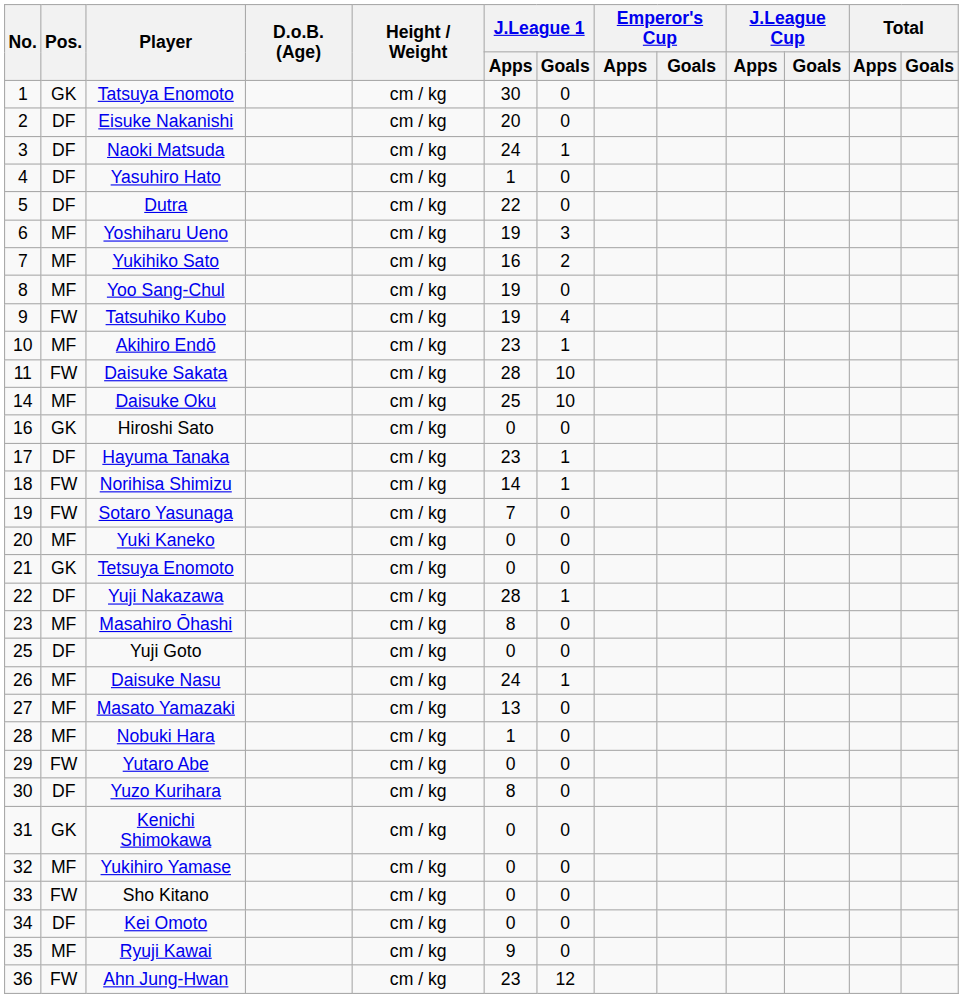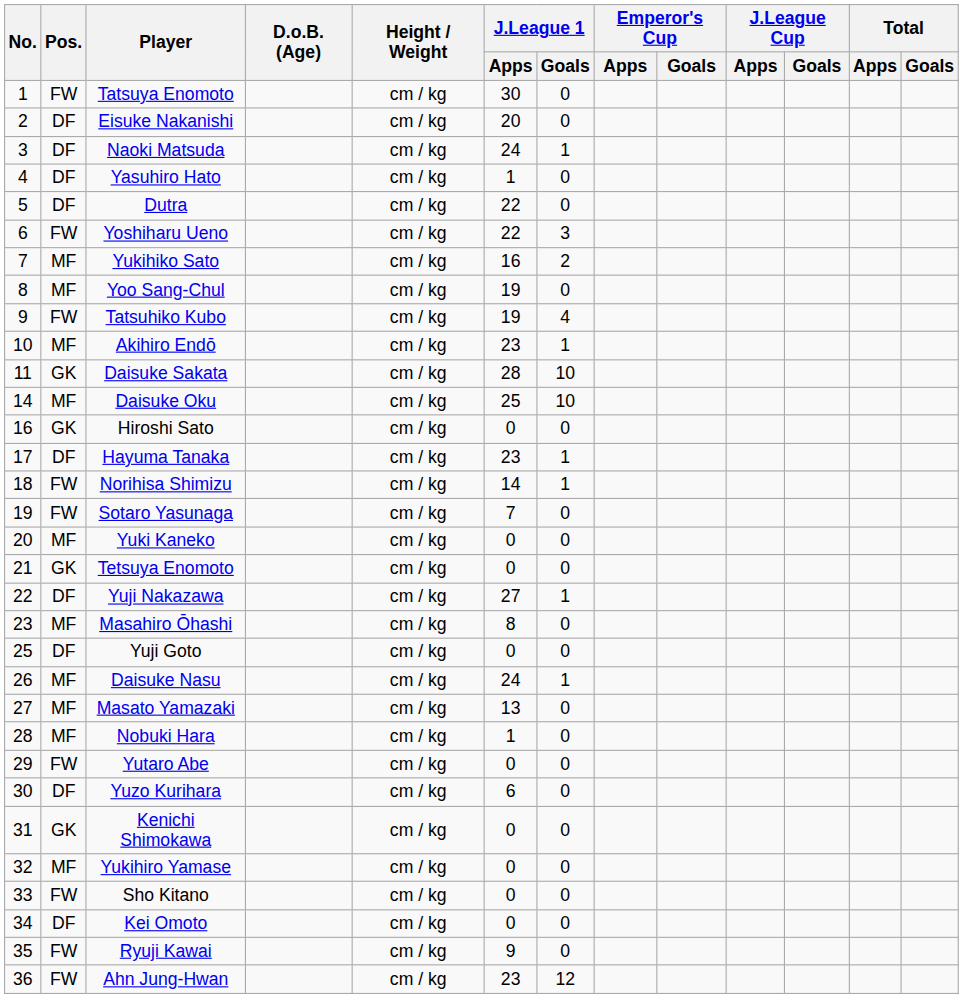Tatsuya Enomoto | Pos.: GK -> FW
Yoshiharu Ueno | Pos.: MF -> FW
Yoshiharu Ueno | J.League 1 / Apps: 19 -> 22
Daisuke Sakata | Pos.: FW -> GK
Yuji Nakazawa | J.League 1 / Apps: 28 -> 27
Yuzo Kurihara | J.League 1 / Apps: 8 -> 6
Ryuji Kawai | Pos.: MF -> FW
